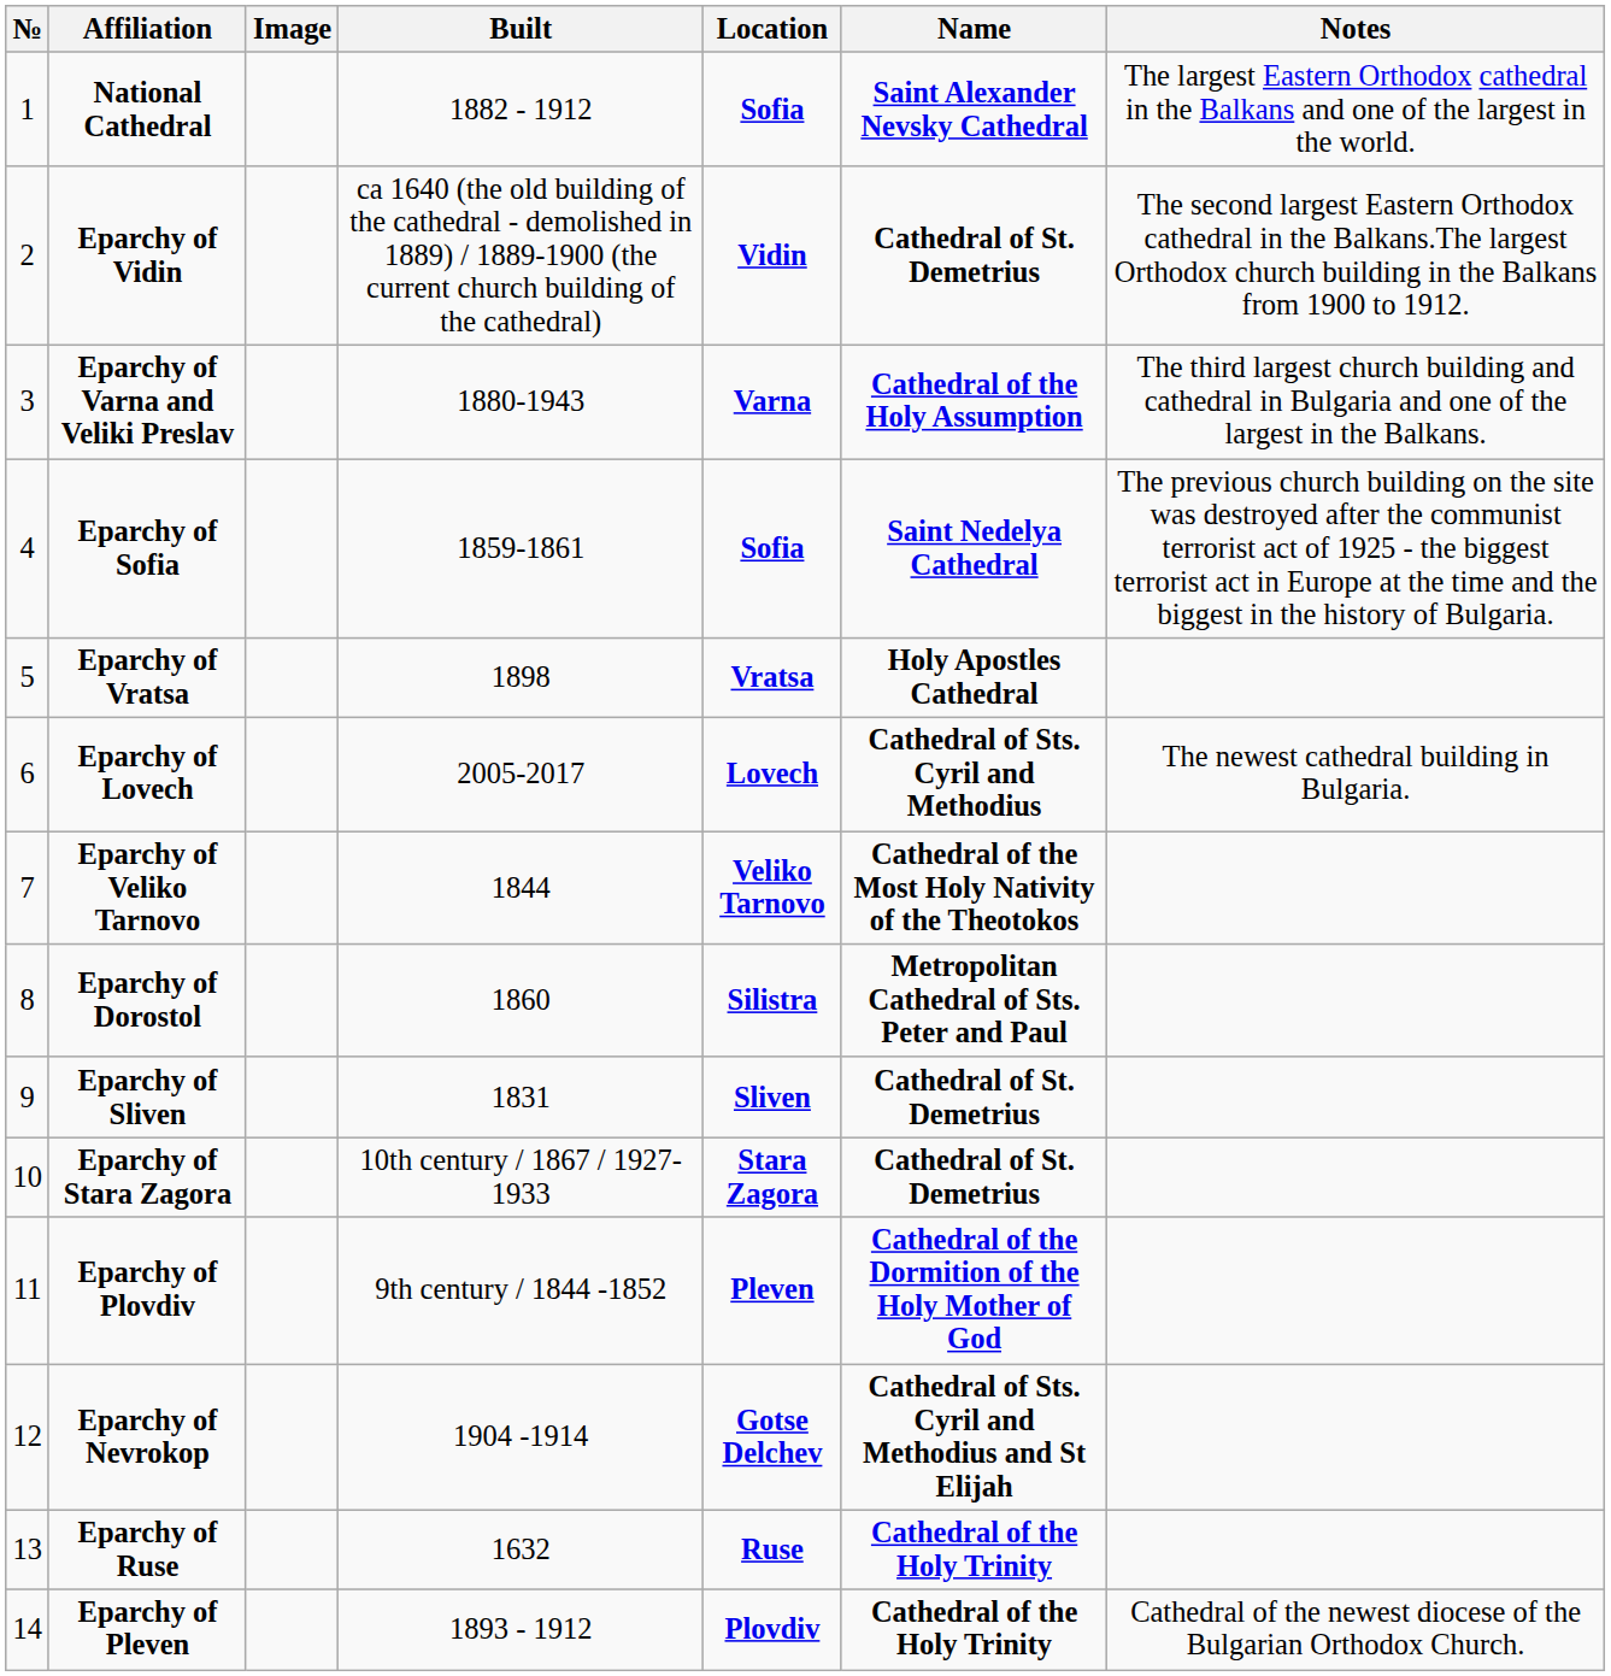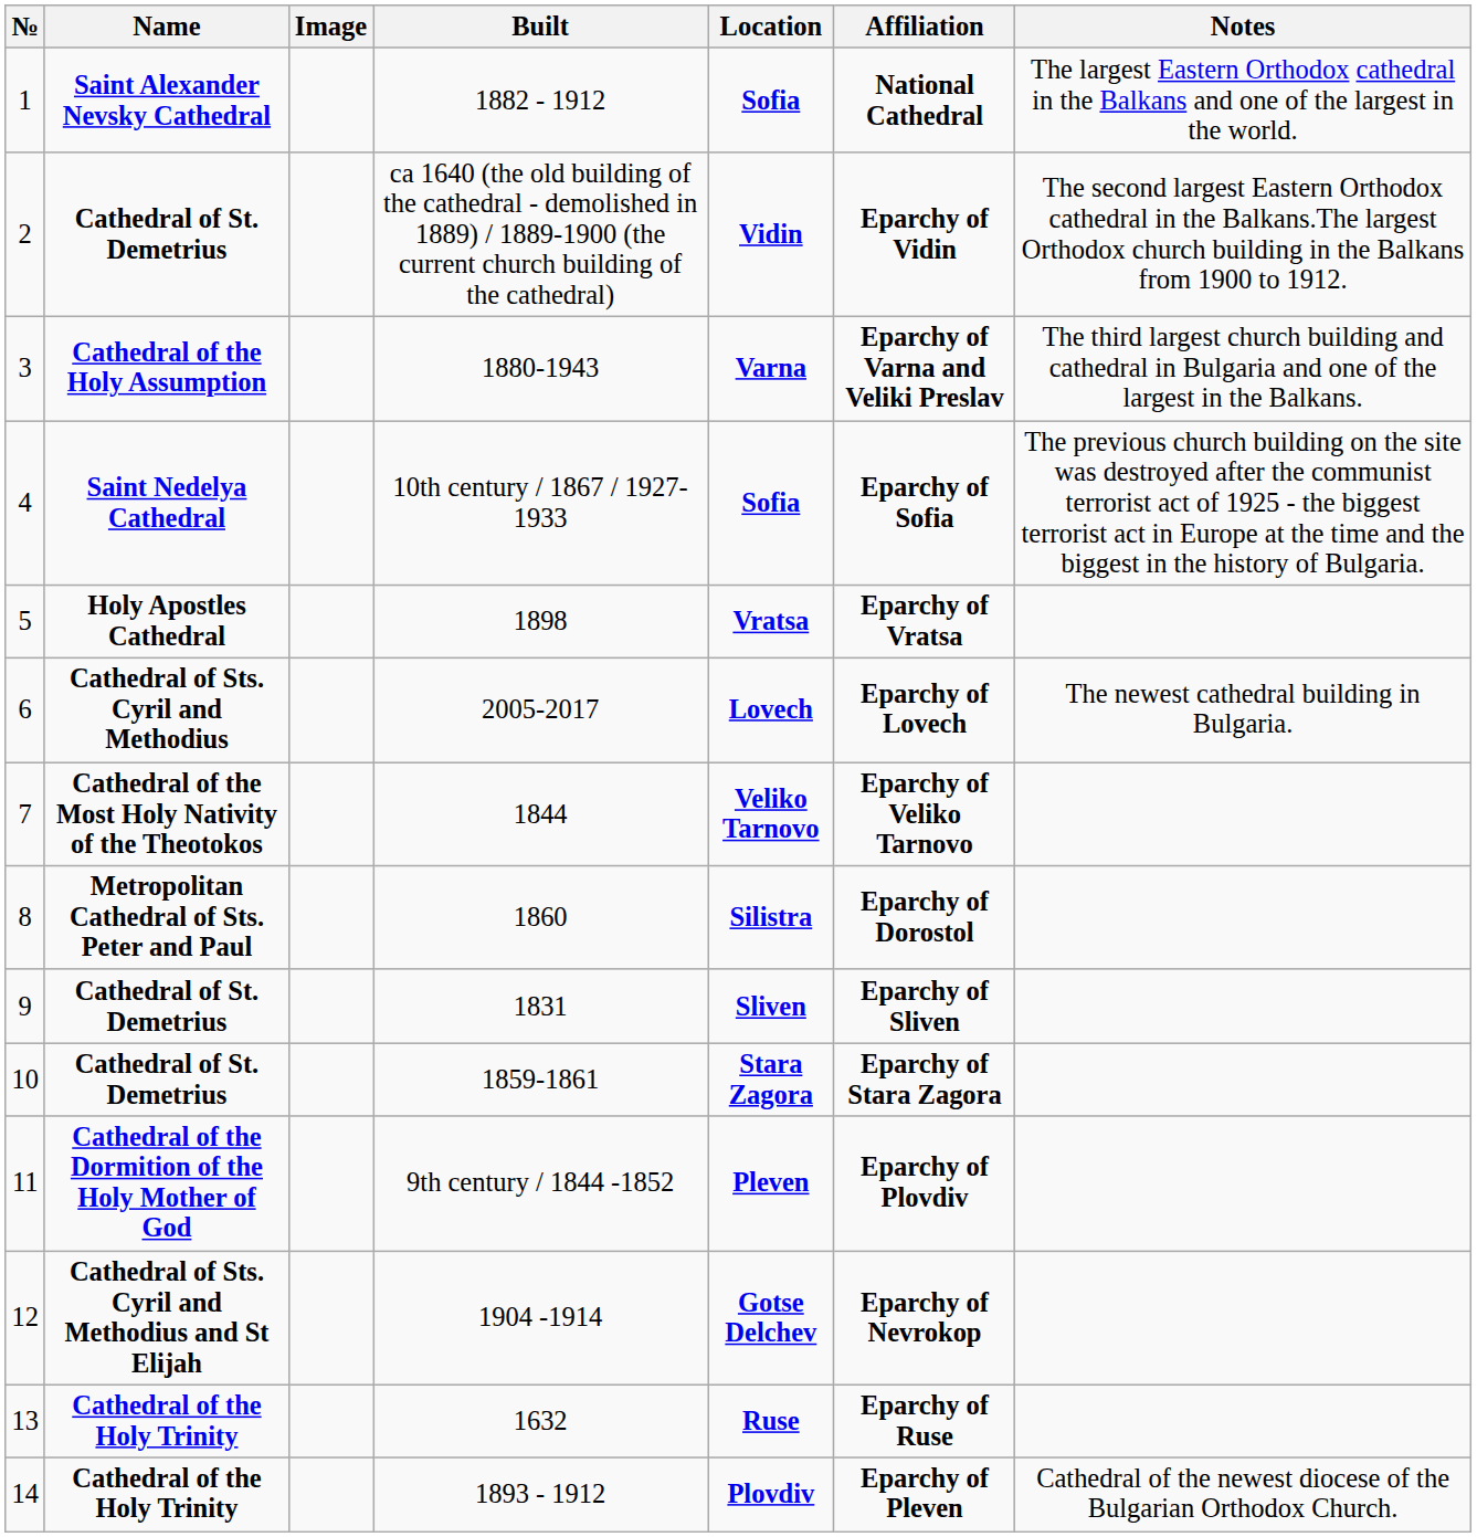columns swapped: Name <-> Affiliation
4 | Built: 1859-1861 -> 10th century / 1867 / 1927-1933
10 | Built: 10th century / 1867 / 1927-1933 -> 1859-1861
